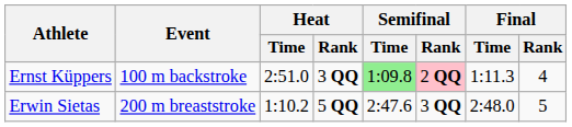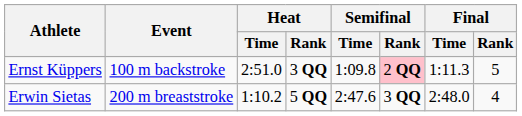Ernst Küppers | Semifinal / Time: lightgreen background -> no background
Ernst Küppers | Final / Rank: 4 -> 5
Erwin Sietas | Final / Rank: 5 -> 4
